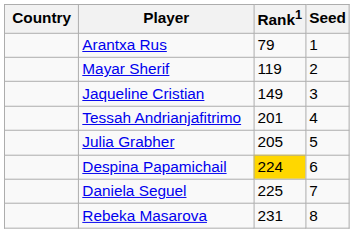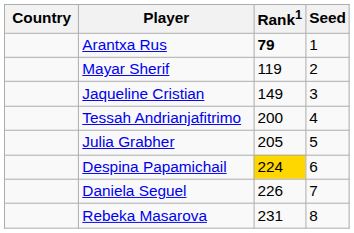Arantxa Rus | Rank1: normal -> bold
Tessah Andrianjafitrimo | Rank1: 201 -> 200
Daniela Seguel | Rank1: 225 -> 226
